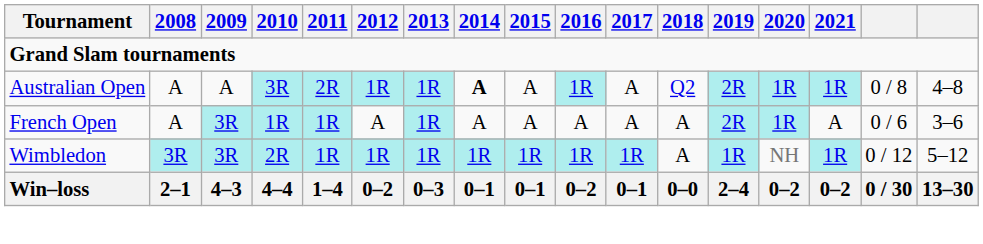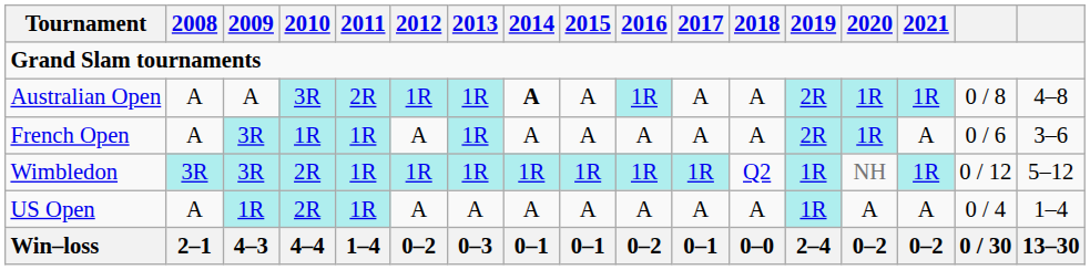Australian Open | 2018: Q2 -> A
Wimbledon | 2018: A -> Q2
+ row: US Open | A | 1R | 2R | 1R | A | A | A | A | A | A | A | 1R | A | A | 0 / 4 | 1–4
